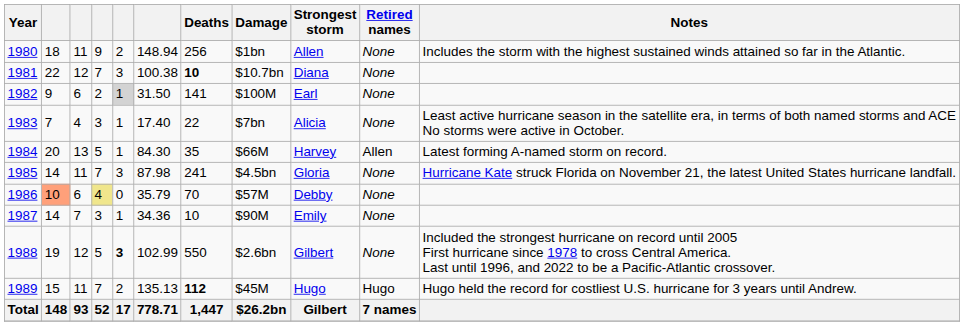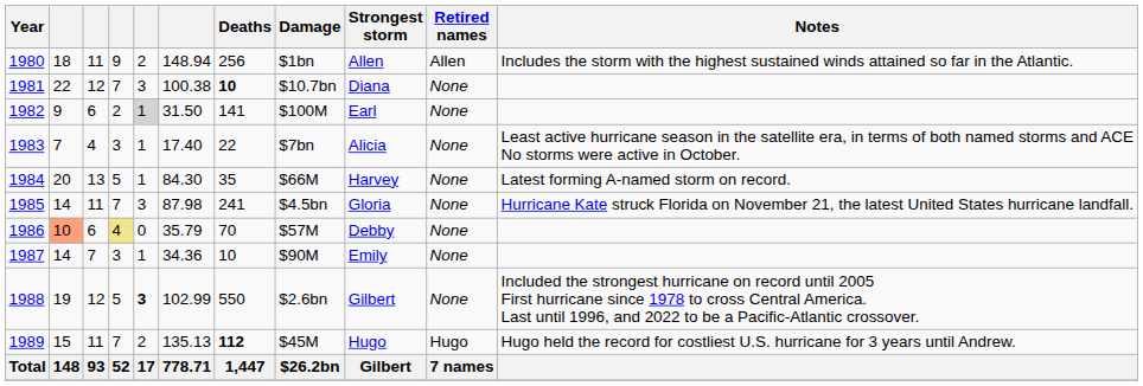1980 | Retired names: None -> Allen
1984 | Retired names: Allen -> None
